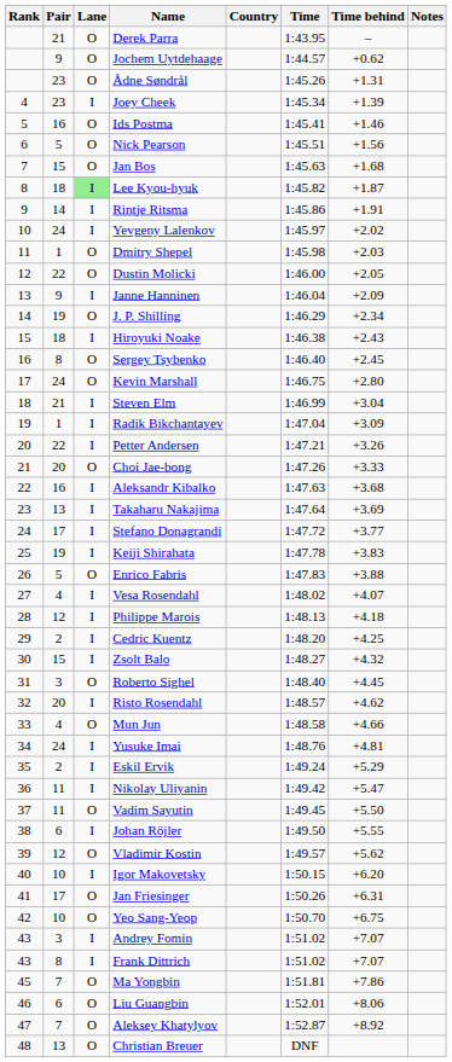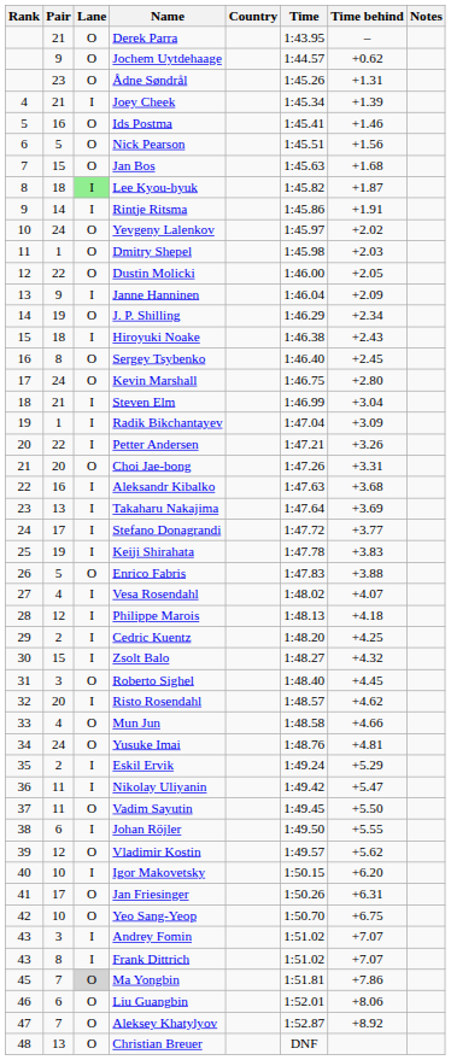Joey Cheek | Pair: 23 -> 21
Yevgeny Lalenkov | Lane: I -> O
Choi Jae-bong | Time behind: +3.33 -> +3.31
Yusuke Imai | Lane: I -> O
Ma Yongbin | Lane: no background -> lightgrey background
